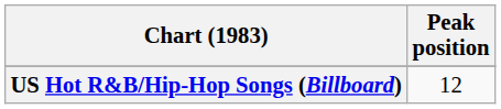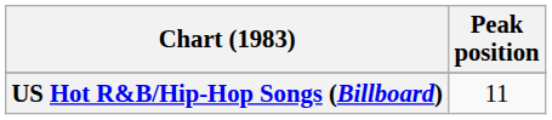US Hot R&B/Hip-Hop Songs (Billboard) | Peak position: 12 -> 11
